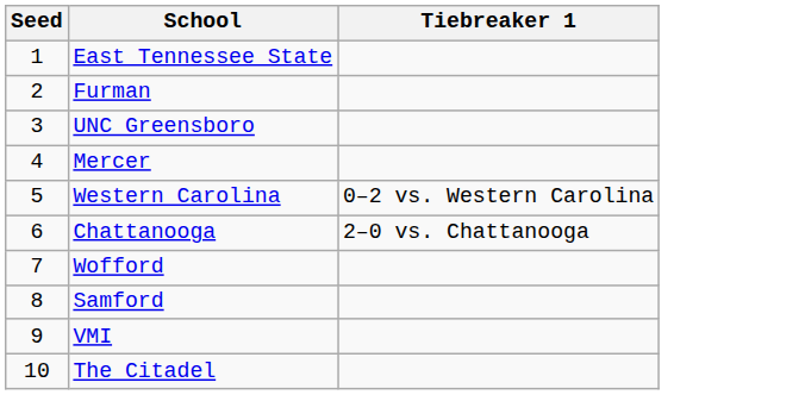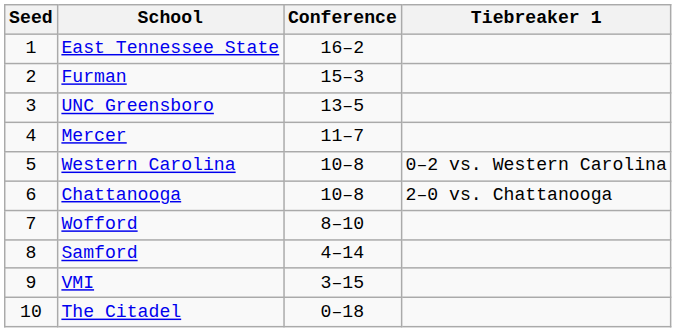+ column: Conference | 16–2 | 15–3 | 13–5 | 11–7 | 10–8 | 10–8 | 8–10 | 4–14 | 3–15 | 0–18
